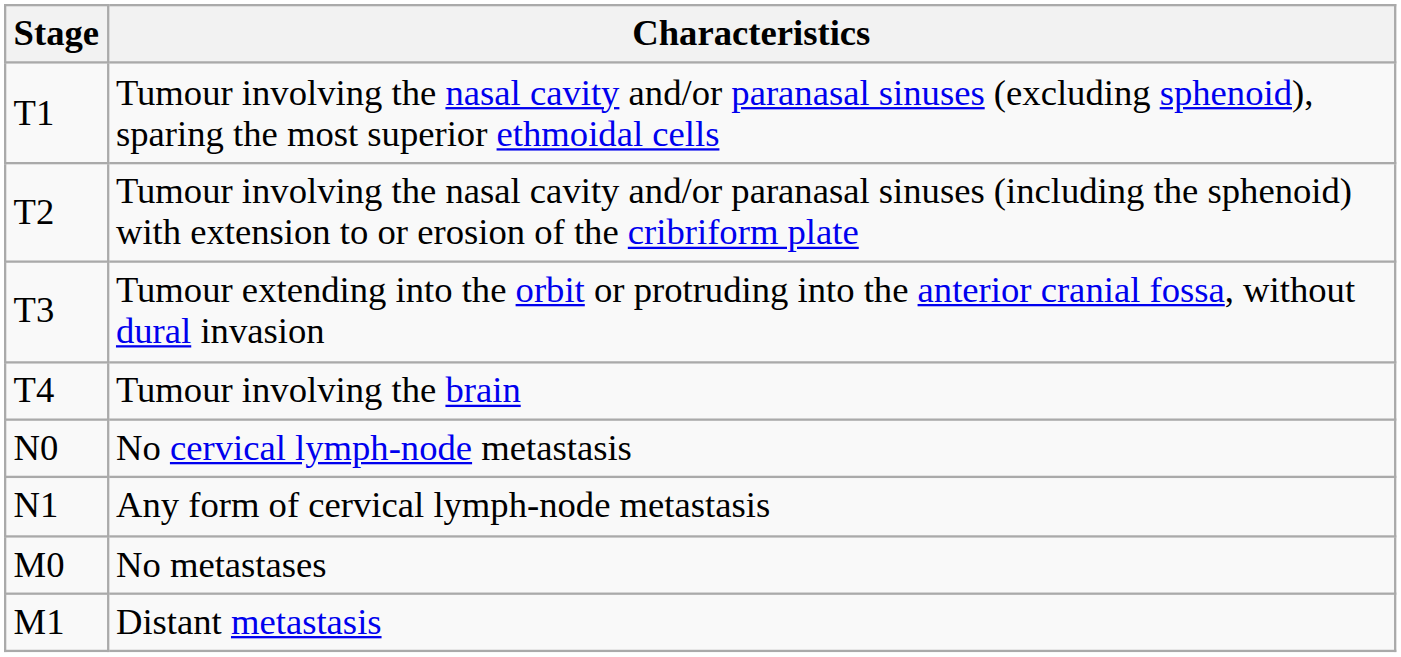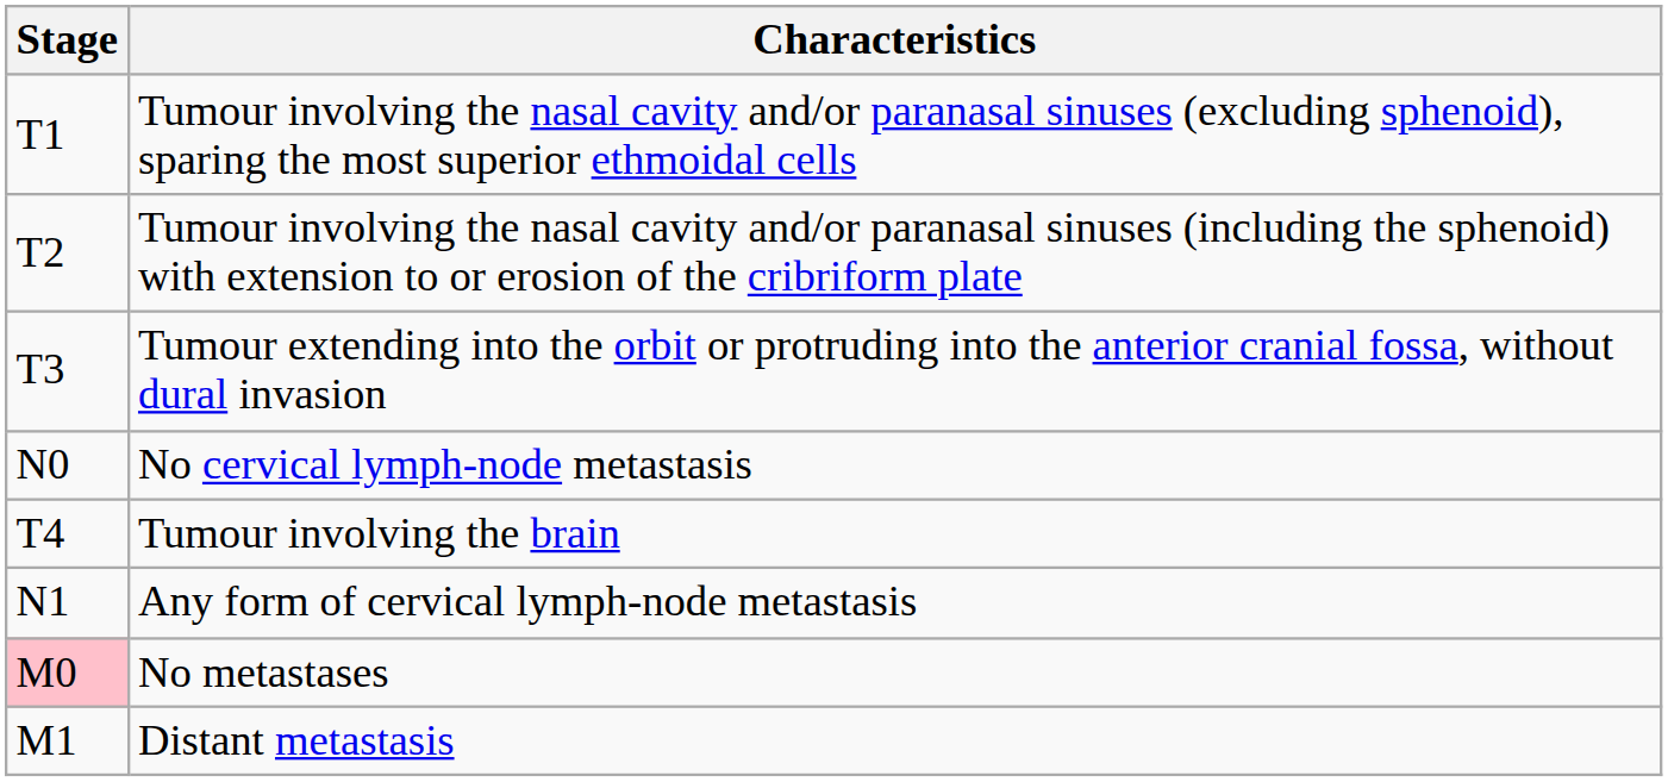rows swapped: Tumour involving the brain <-> No cervical lymph-node metastasis
No metastases | Stage: no background -> pink background
